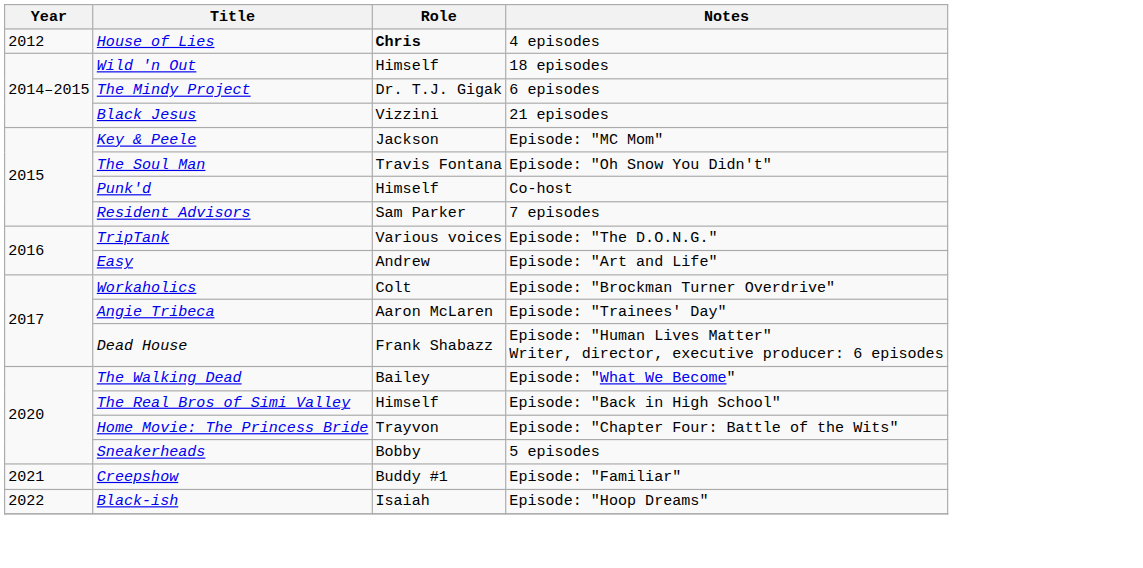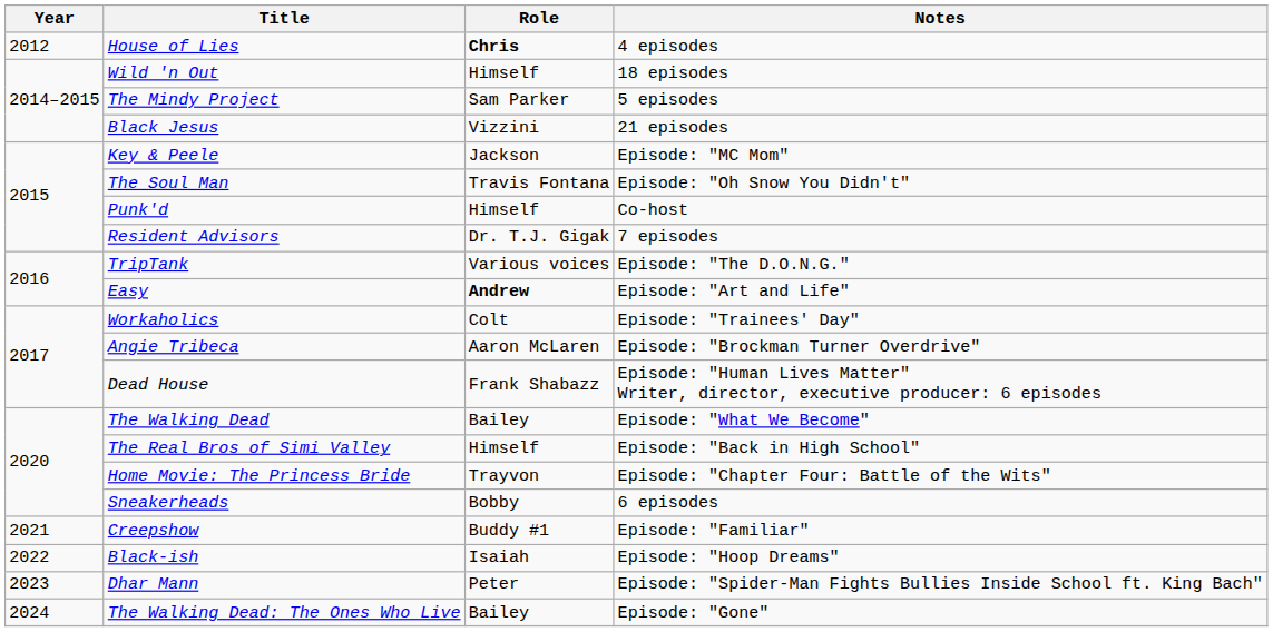The Mindy Project | Role: Dr. T.J. Gigak -> Sam Parker
The Mindy Project | Notes: 6 episodes -> 5 episodes
Resident Advisors | Role: Sam Parker -> Dr. T.J. Gigak
Easy | Role: normal -> bold
Workaholics | Notes: Episode: "Brockman Turner Overdrive" -> Episode: "Trainees' Day"
Angie Tribeca | Notes: Episode: "Trainees' Day" -> Episode: "Brockman Turner Overdrive"
Sneakerheads | Notes: 5 episodes -> 6 episodes
+ row: 2023 | Dhar Mann | Peter | Episode: "Spider-Man Fights Bullies Inside School ft. King Bach"
+ row: 2024 | The Walking Dead: The Ones Who Live | Bailey | Episode: "Gone"
